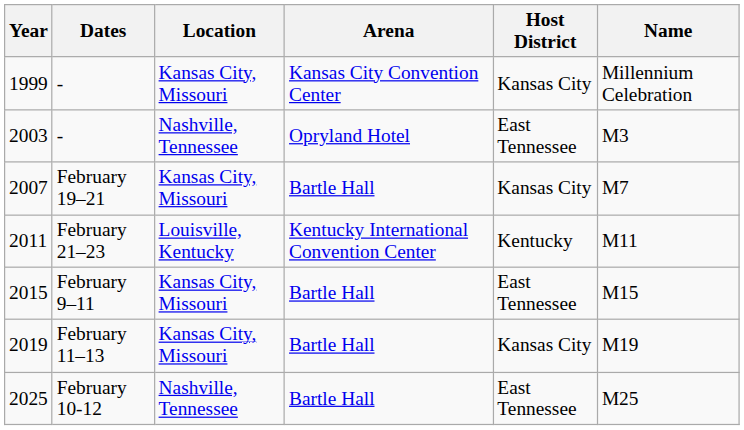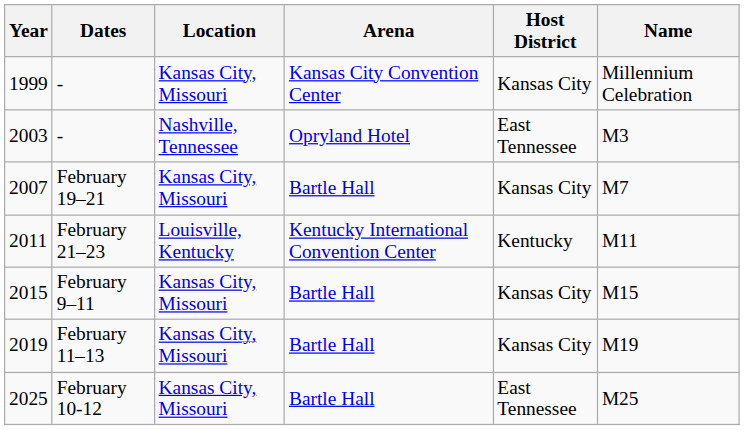2015 | Host District: East Tennessee -> Kansas City
2025 | Location: Nashville, Tennessee -> Kansas City, Missouri
